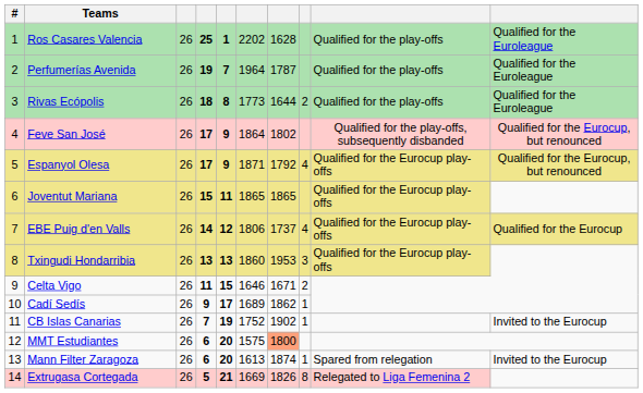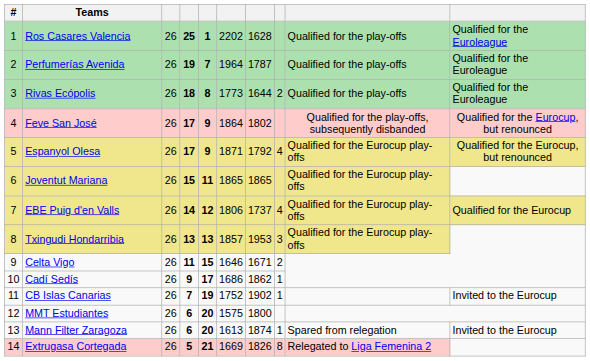Txingudi Hondarribia | column 6: 1860 -> 1857
Cadí Sedís | column 6: 1689 -> 1686
MMT Estudiantes | column 7: lightsalmon background -> no background
